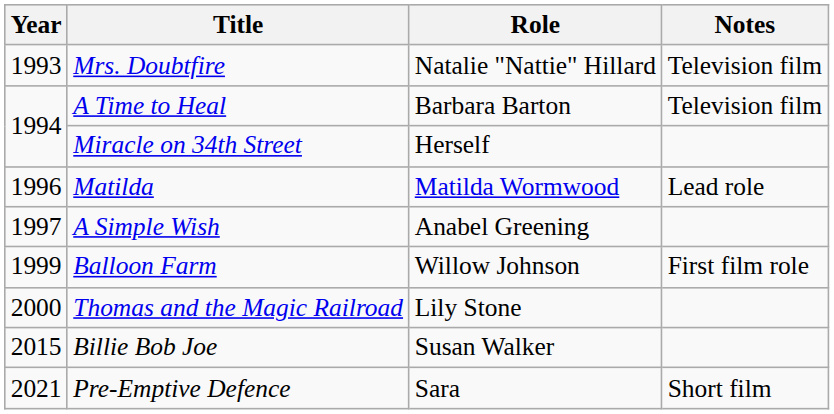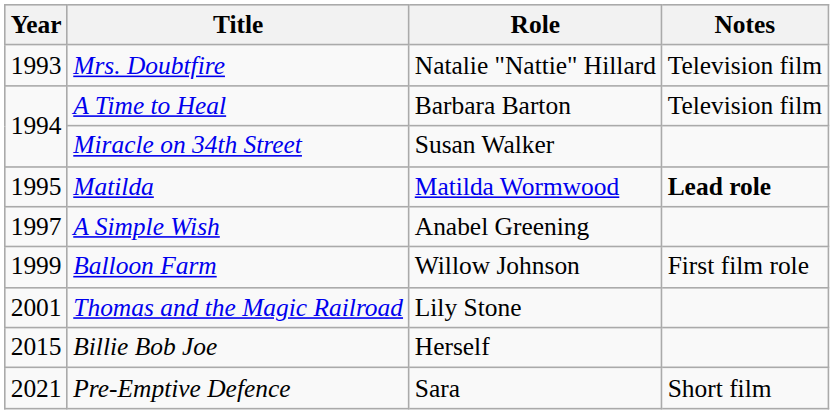Miracle on 34th Street | Role: Herself -> Susan Walker
Matilda | Year: 1996 -> 1995
Matilda | Notes: normal -> bold
Thomas and the Magic Railroad | Year: 2000 -> 2001
Billie Bob Joe | Role: Susan Walker -> Herself
